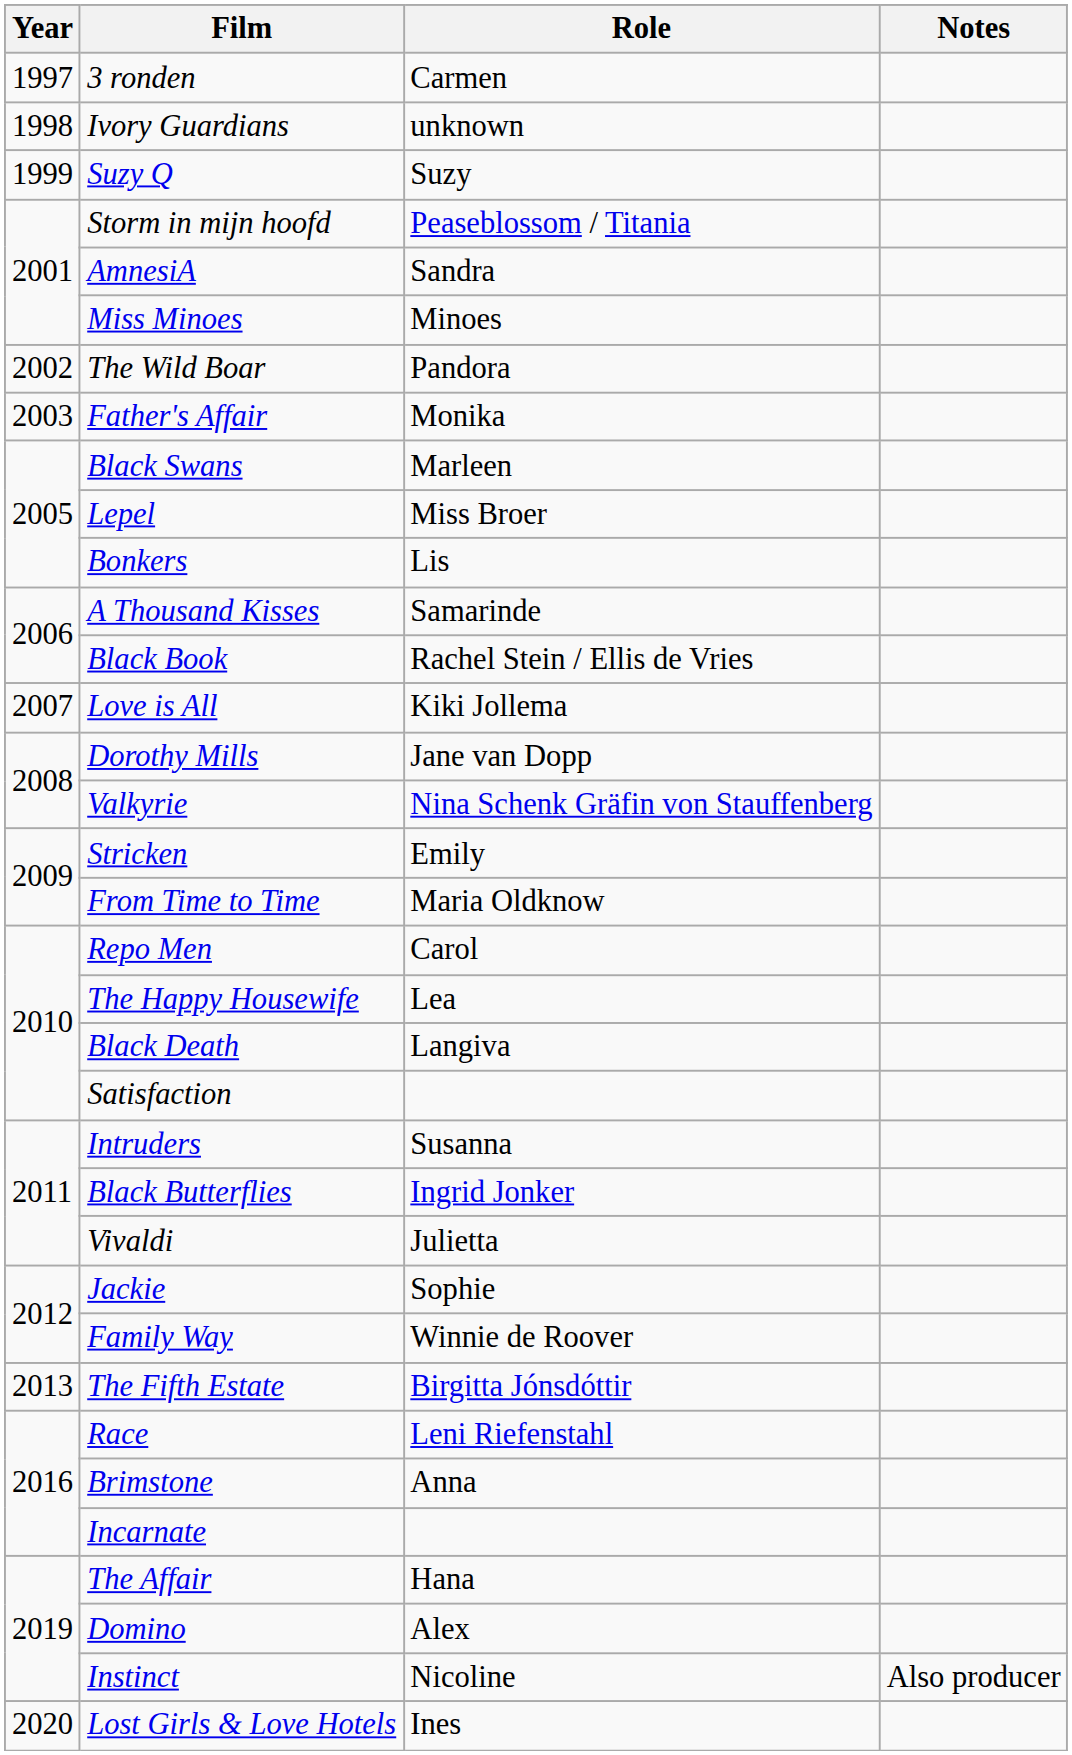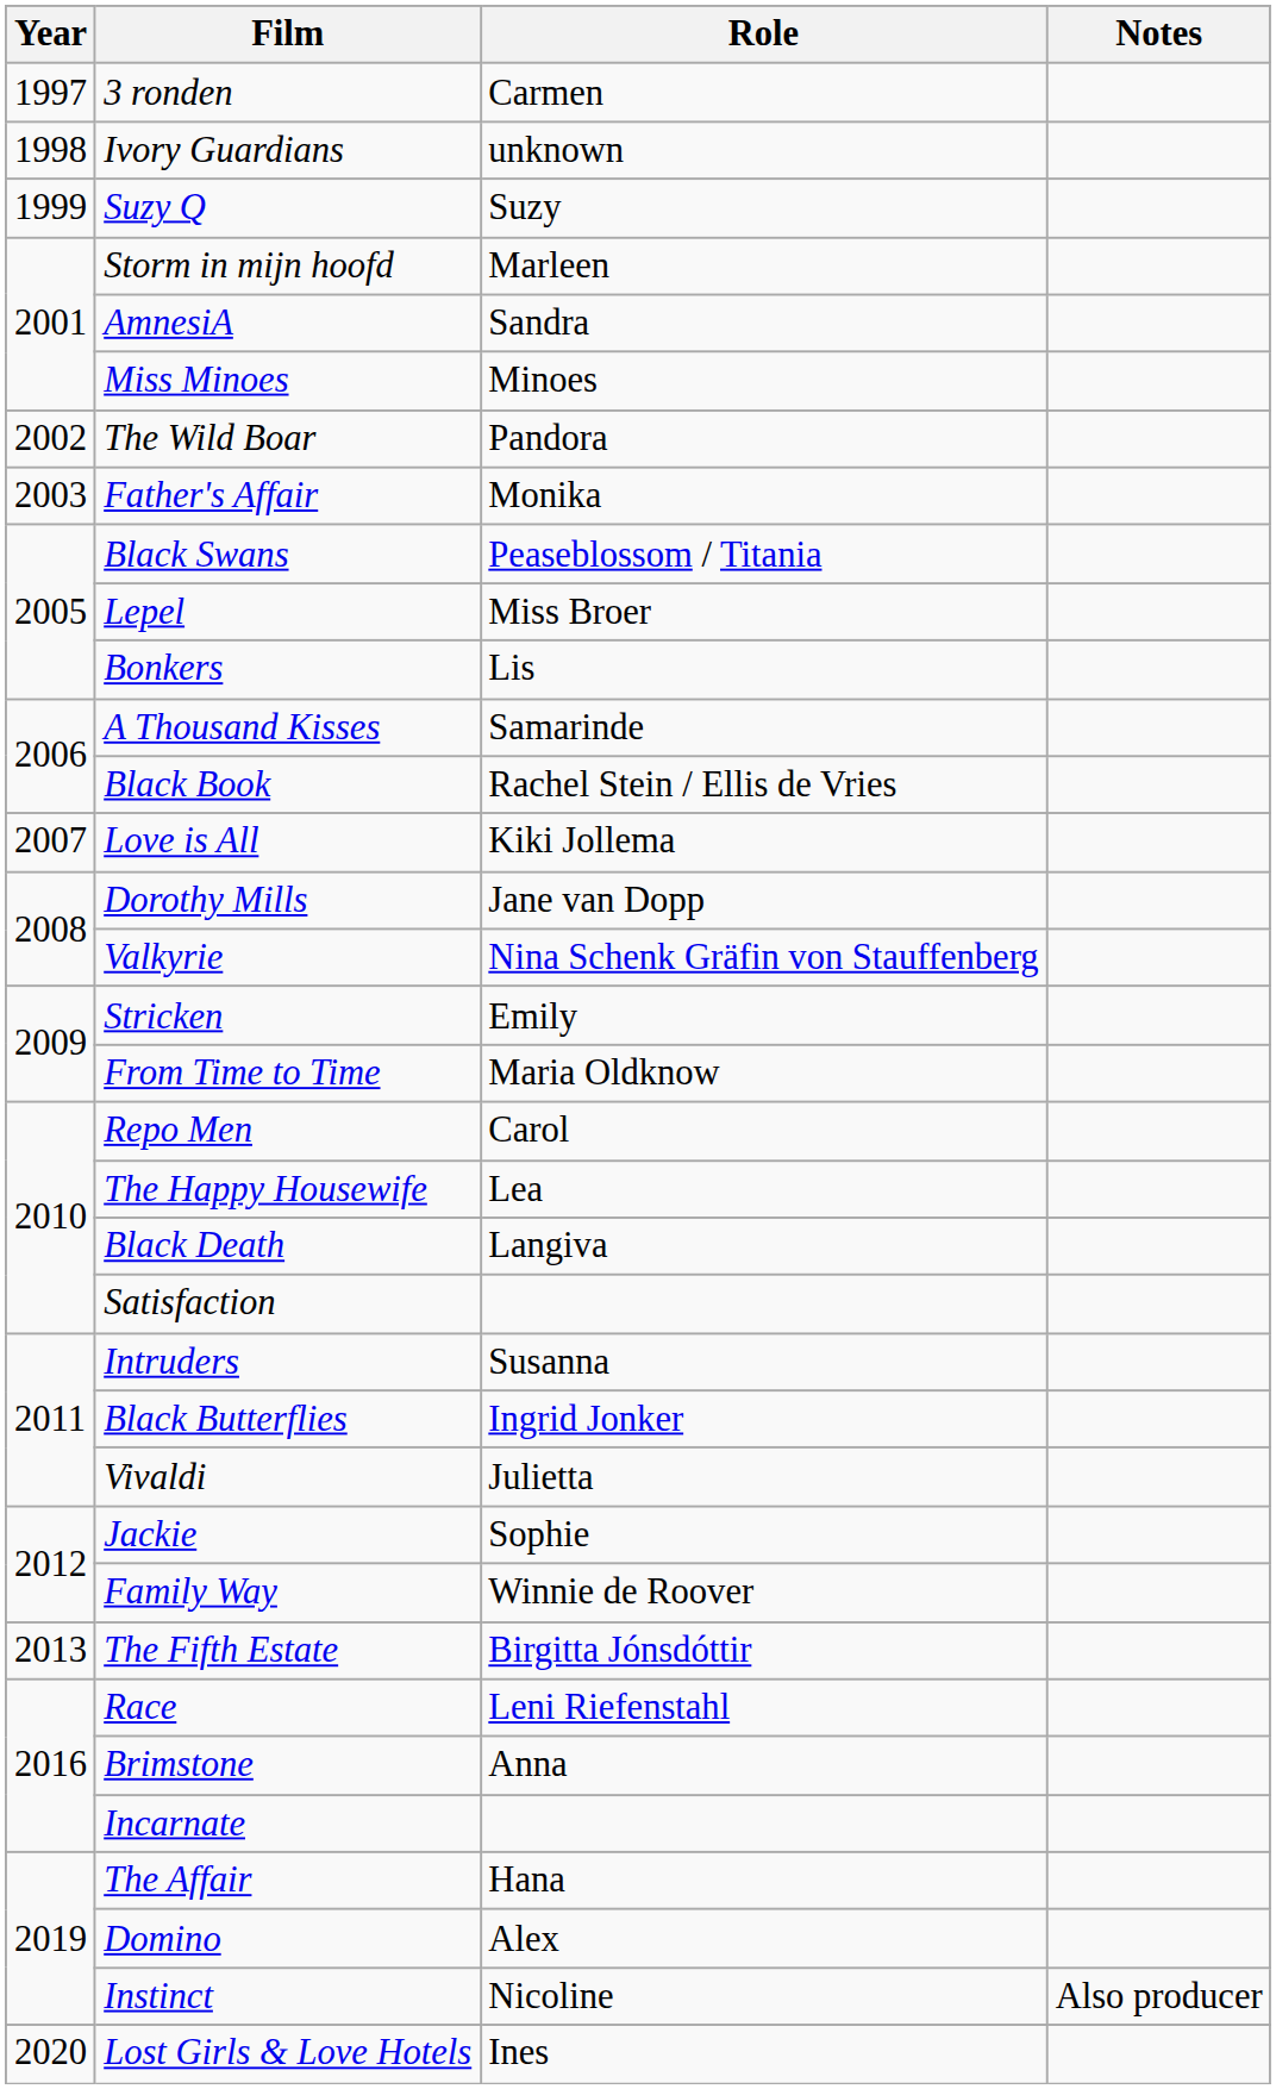Storm in mijn hoofd | Role: Peaseblossom / Titania -> Marleen
Black Swans | Role: Marleen -> Peaseblossom / Titania
